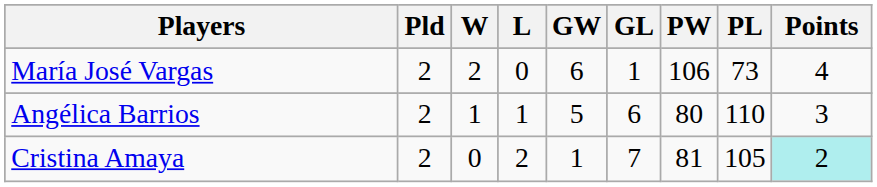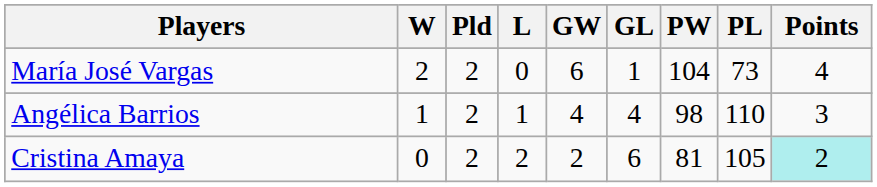columns swapped: Pld <-> W
María José Vargas | PW: 106 -> 104
Angélica Barrios | GW: 5 -> 4
Angélica Barrios | GL: 6 -> 4
Angélica Barrios | PW: 80 -> 98
Cristina Amaya | GW: 1 -> 2
Cristina Amaya | GL: 7 -> 6
